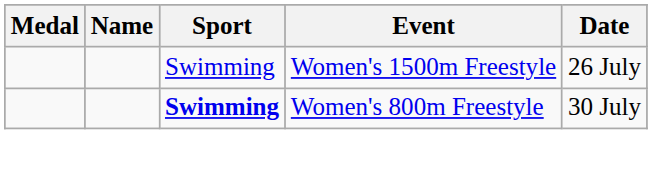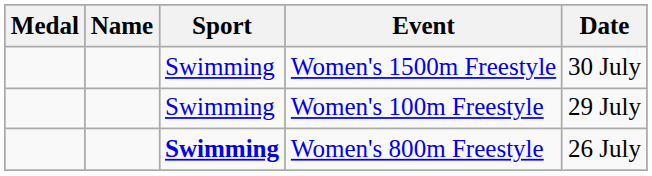Women's 1500m Freestyle | Date: 26 July -> 30 July
+ row: Swimming | Women's 100m Freestyle | 29 July
Women's 800m Freestyle | Date: 30 July -> 26 July
